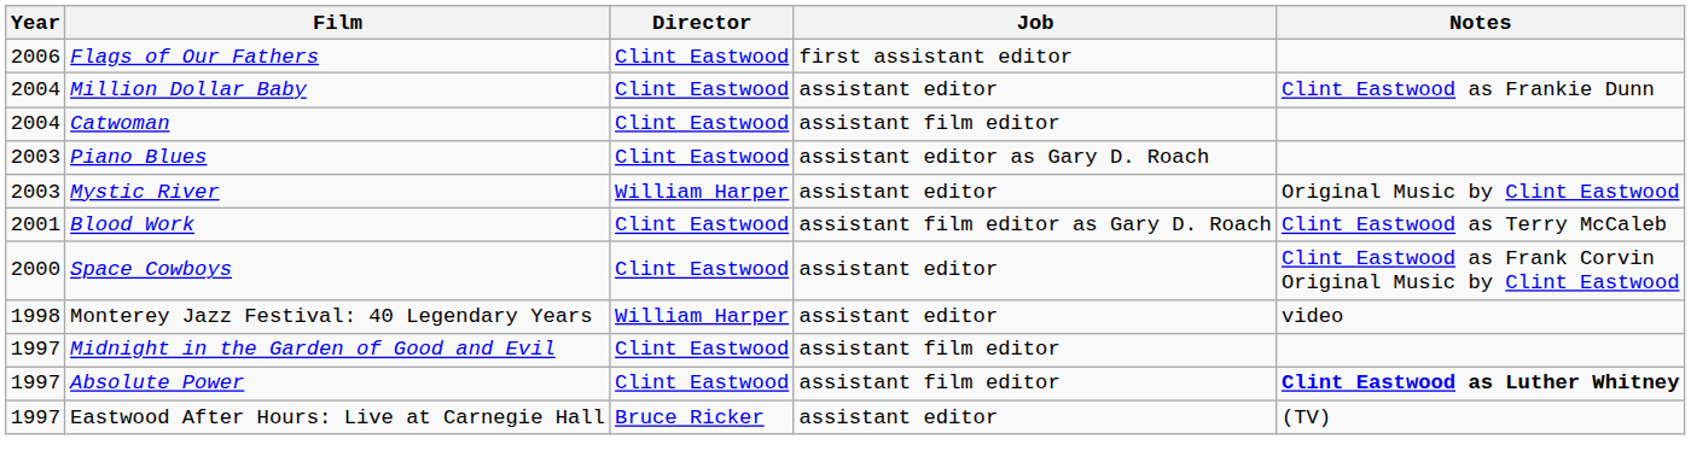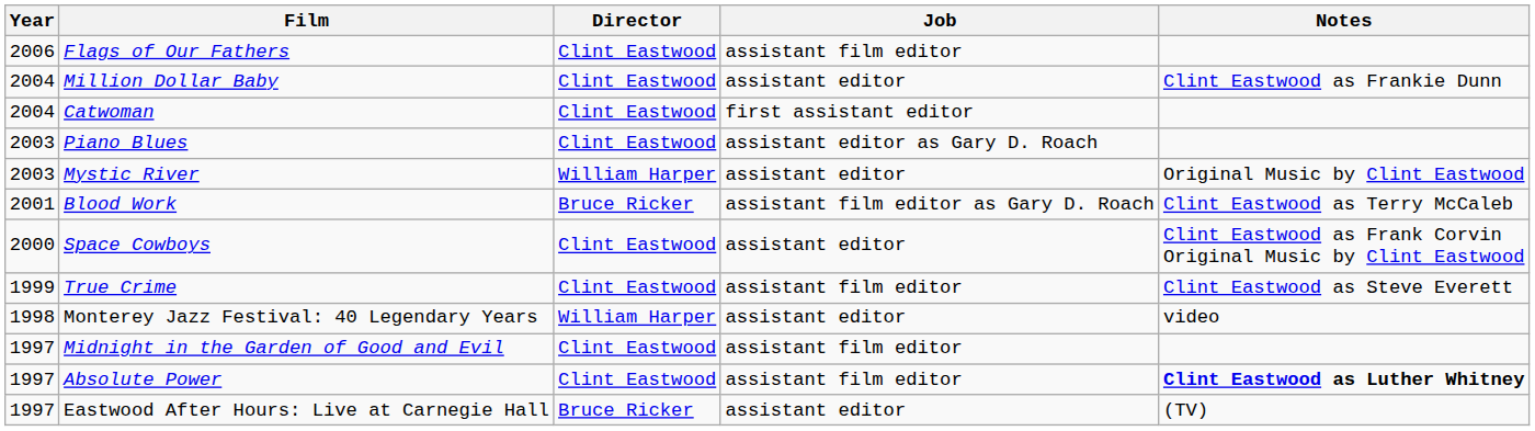Flags of Our Fathers | Job: first assistant editor -> assistant film editor
Catwoman | Job: assistant film editor -> first assistant editor
Blood Work | Director: Clint Eastwood -> Bruce Ricker
+ row: 1999 | True Crime | Clint Eastwood | assistant film editor | Clint Eastwood as Steve Everett
